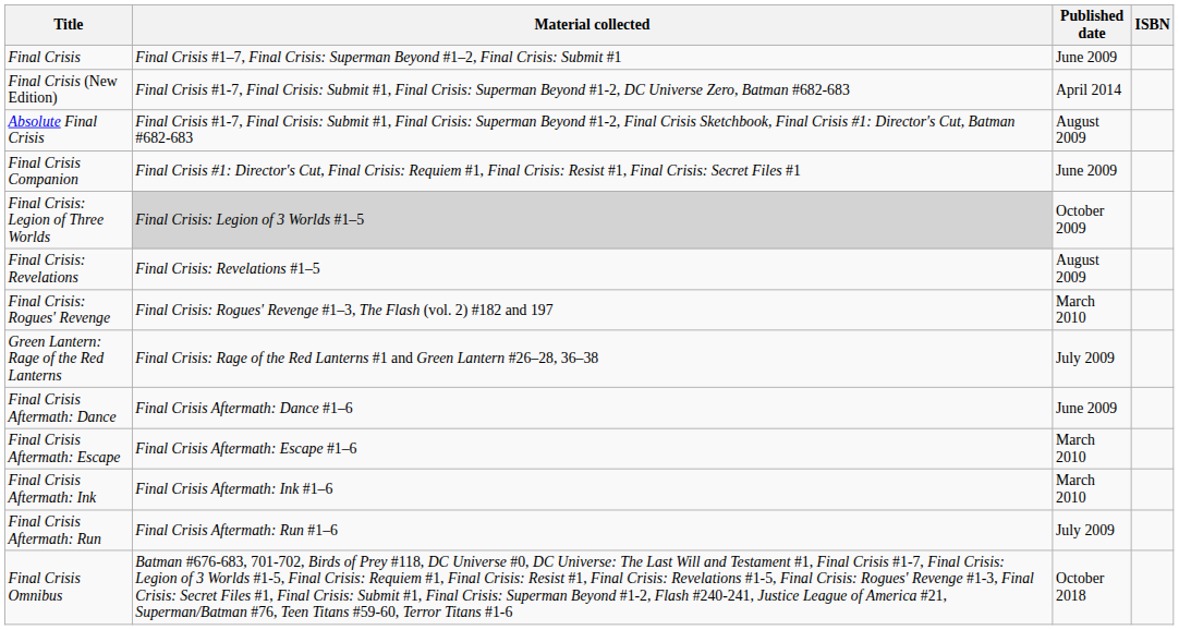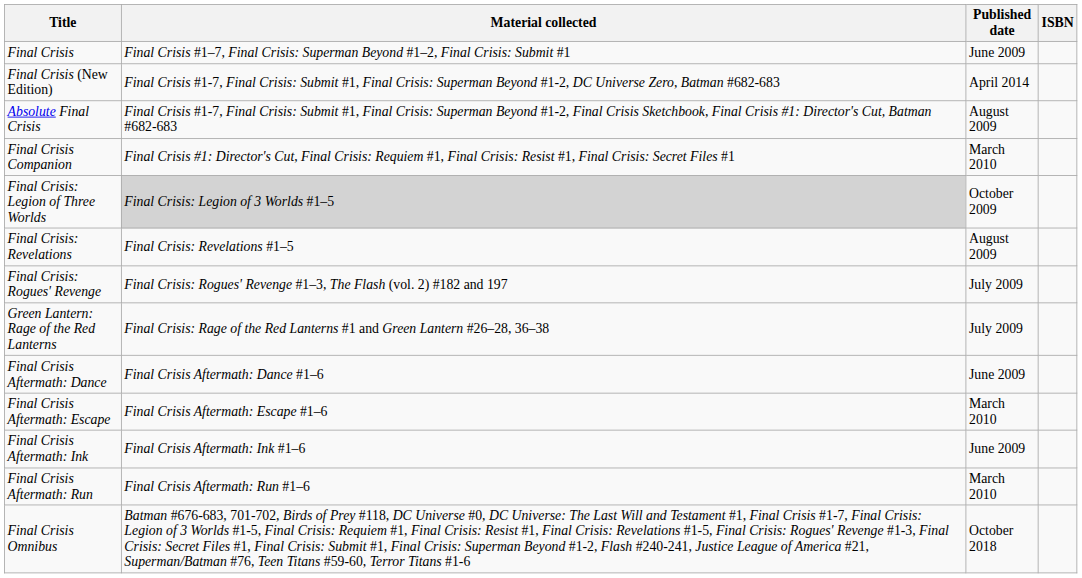Final Crisis Companion | Published date: June 2009 -> March 2010
Final Crisis: Rogues' Revenge | Published date: March 2010 -> July 2009
Final Crisis Aftermath: Ink | Published date: March 2010 -> June 2009
Final Crisis Aftermath: Run | Published date: July 2009 -> March 2010
